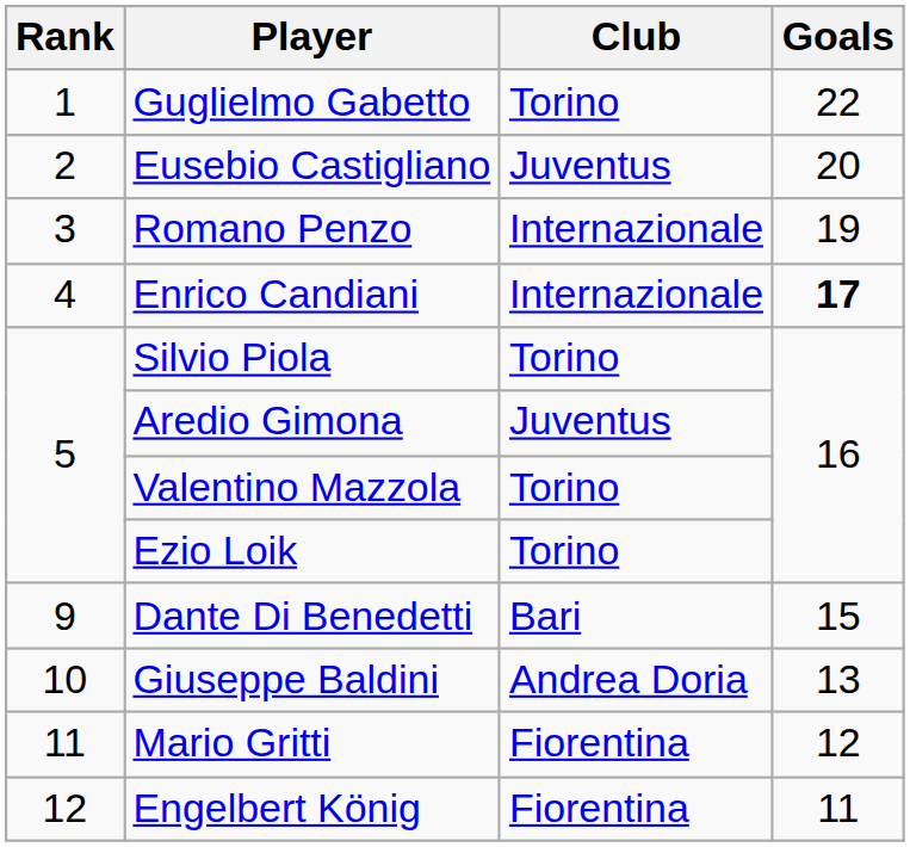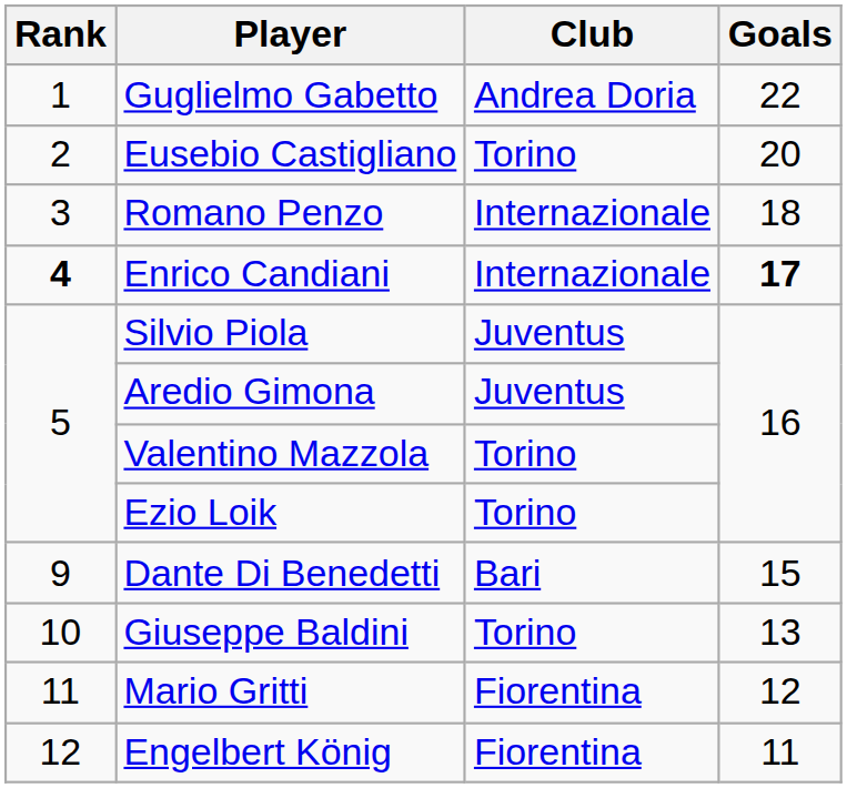Guglielmo Gabetto | Club: Torino -> Andrea Doria
Eusebio Castigliano | Club: Juventus -> Torino
Romano Penzo | Goals: 19 -> 18
Enrico Candiani | Rank: normal -> bold
Silvio Piola | Club: Torino -> Juventus
Giuseppe Baldini | Club: Andrea Doria -> Torino
